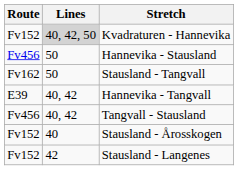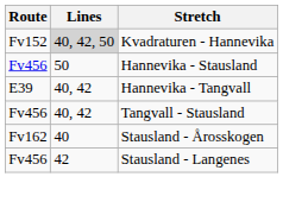- row: Fv162 | 50 | Stausland - Tangvall
Stausland - Årosskogen | Route: Fv152 -> Fv162
Stausland - Langenes | Route: Fv152 -> Fv456
